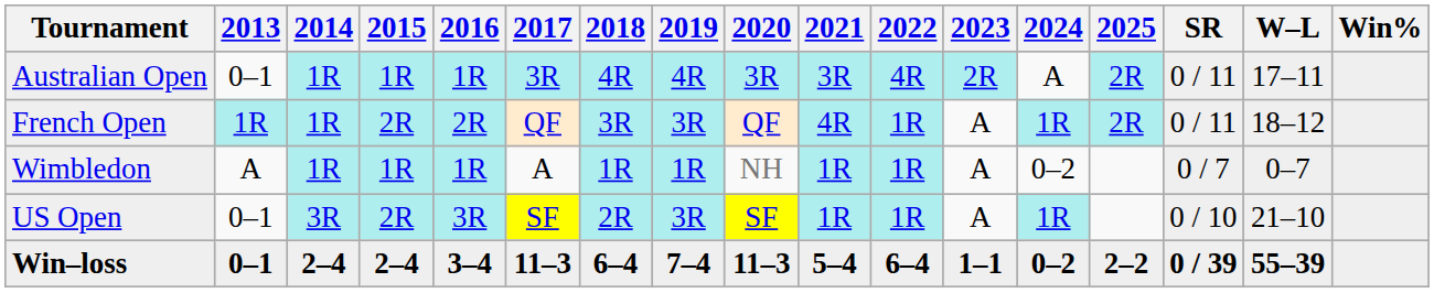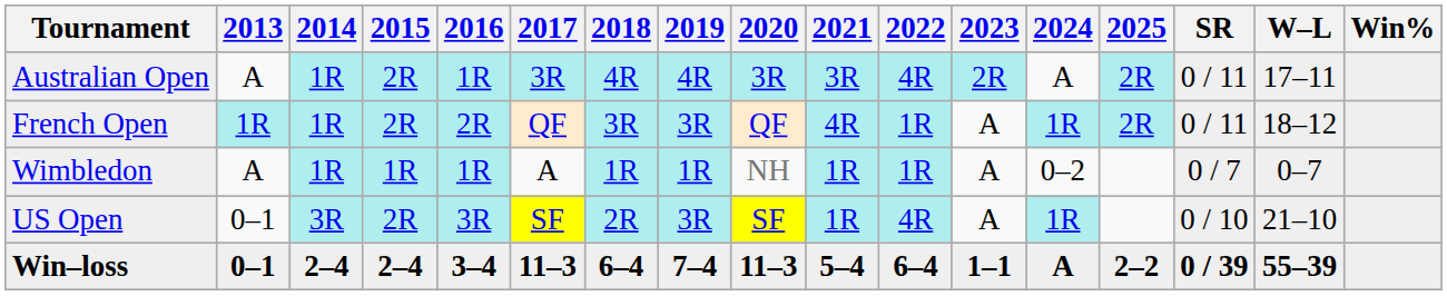Australian Open | 2013: 0–1 -> A
Australian Open | 2015: 1R -> 2R
US Open | 2022: 1R -> 4R
Win–loss | 2024: 0–2 -> A
